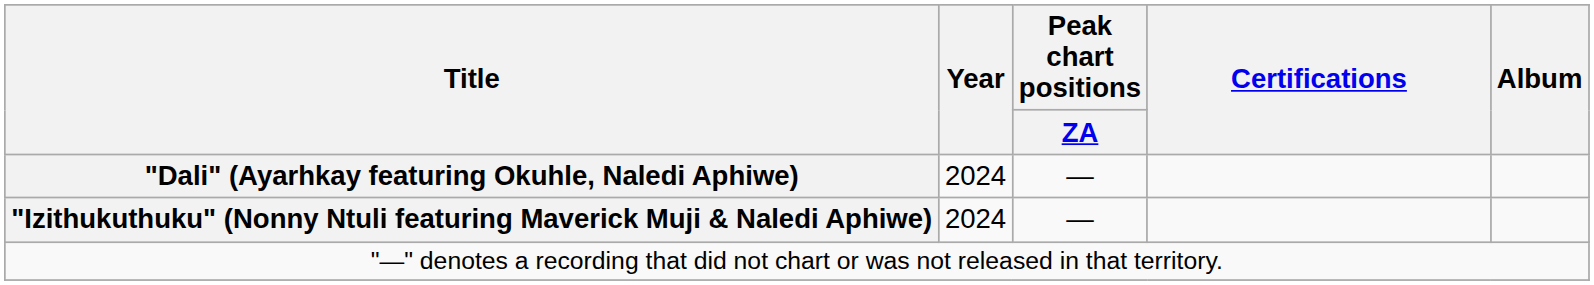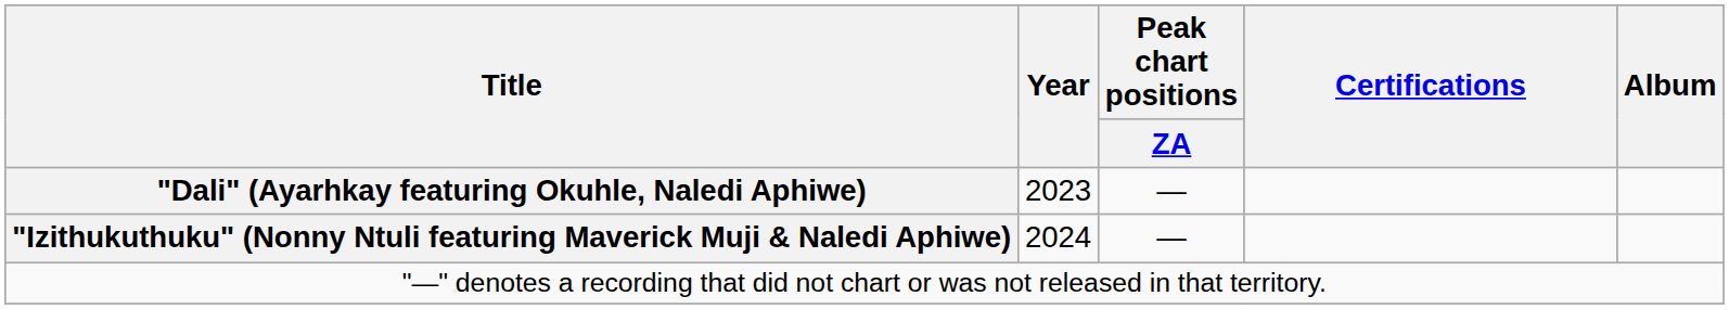"Dali" (Ayarhkay featuring Okuhle, Naledi Aphiwe) | Year: 2024 -> 2023
